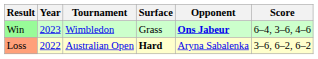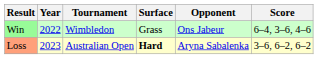Win | Year: 2023 -> 2022
Win | Opponent: bold -> normal
Loss | Year: 2022 -> 2023
